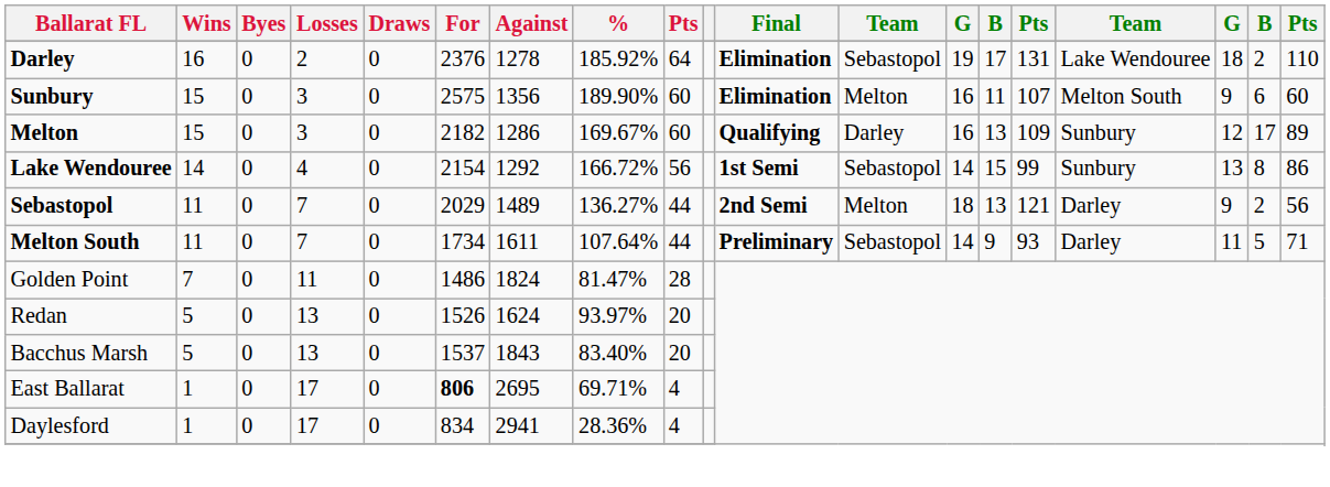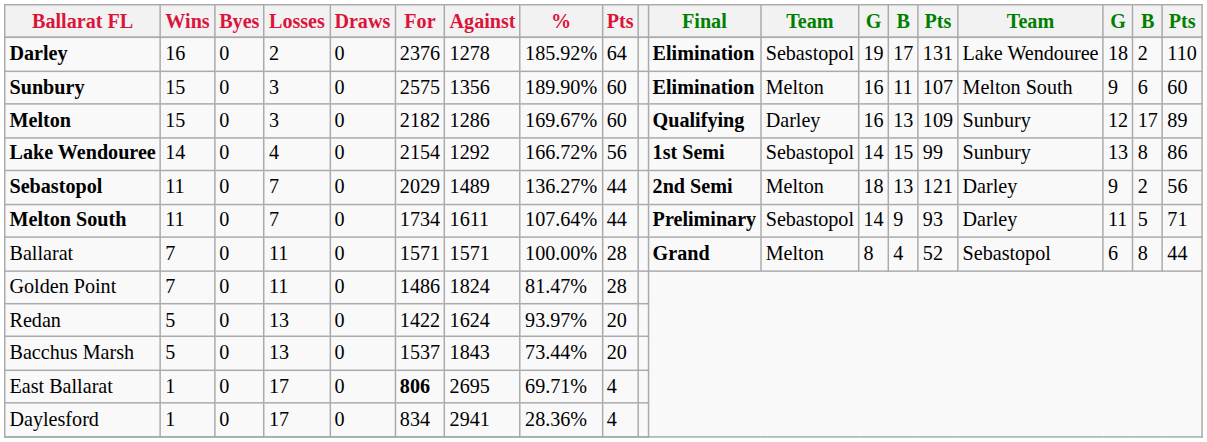+ row: Ballarat | 7 | 0 | 11 | 0 | 1571 | 1571 | 100.00% | 28 | Grand | Melton | 8 | 4 | 52 | Sebastopol | 6 | 8 | 44
Redan | For: 1526 -> 1422
Bacchus Marsh | %: 83.40% -> 73.44%
